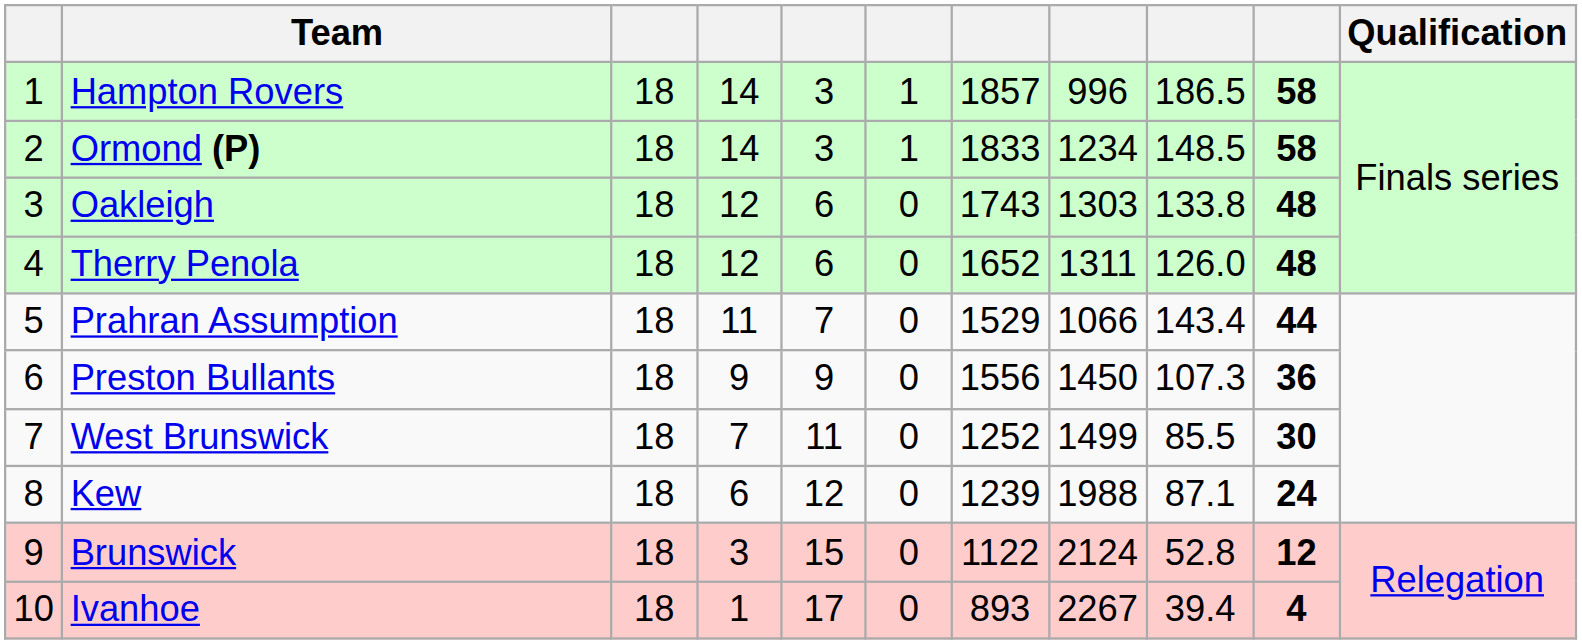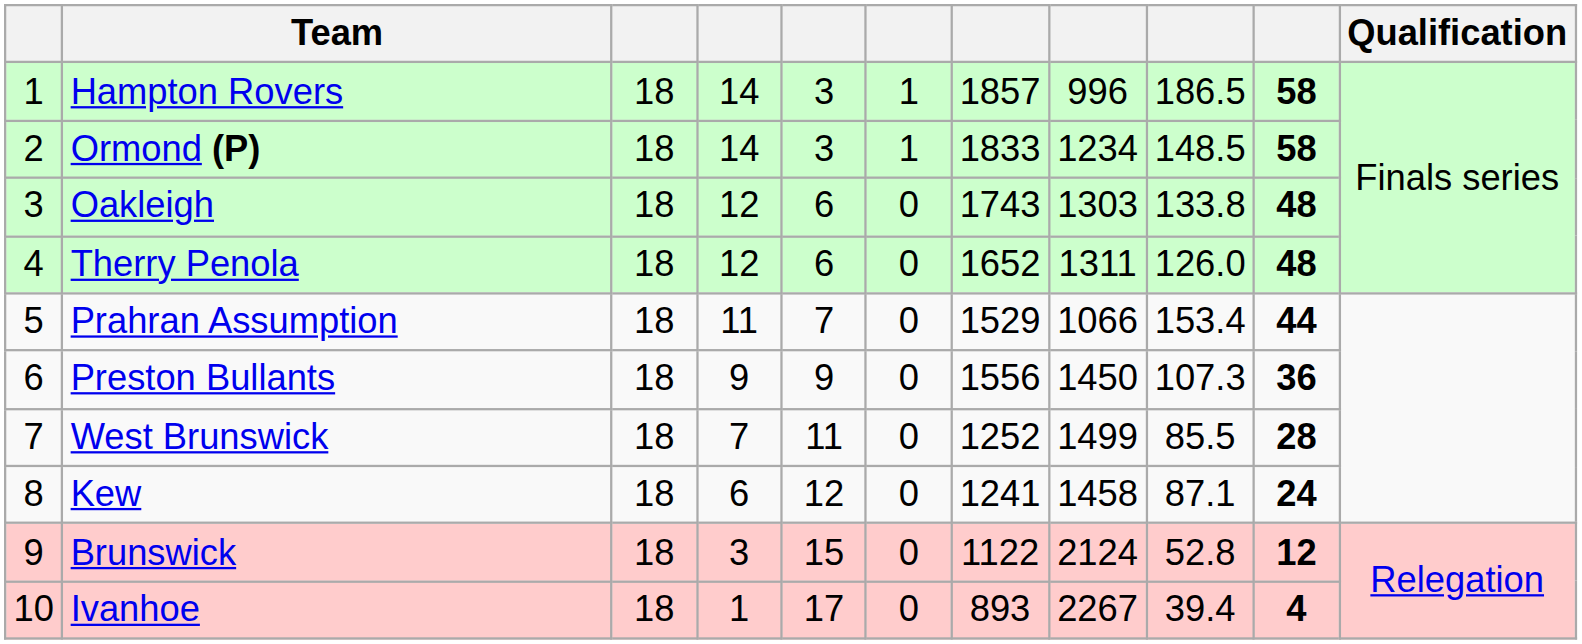Prahran Assumption | column 9: 143.4 -> 153.4
West Brunswick | column 10: 30 -> 28
Kew | column 7: 1239 -> 1241
Kew | column 8: 1988 -> 1458
